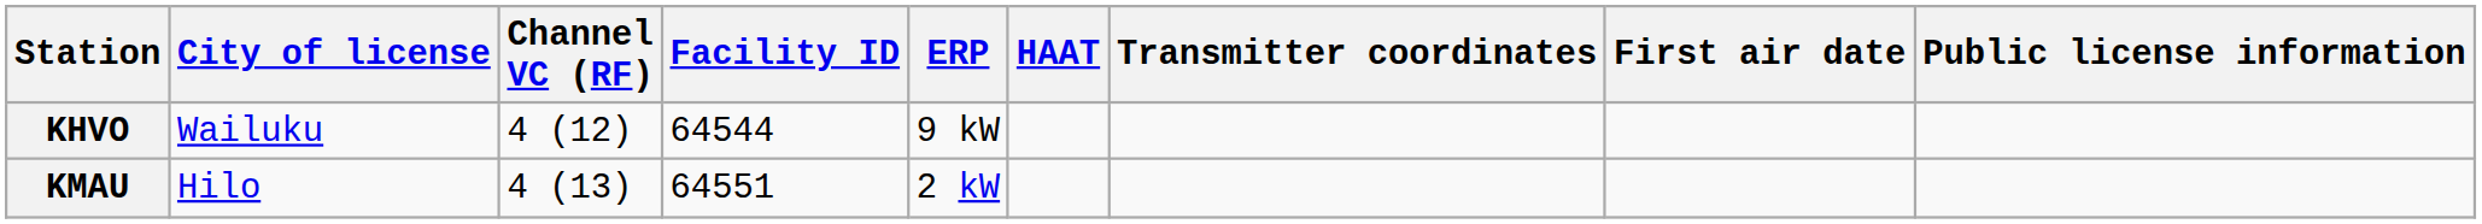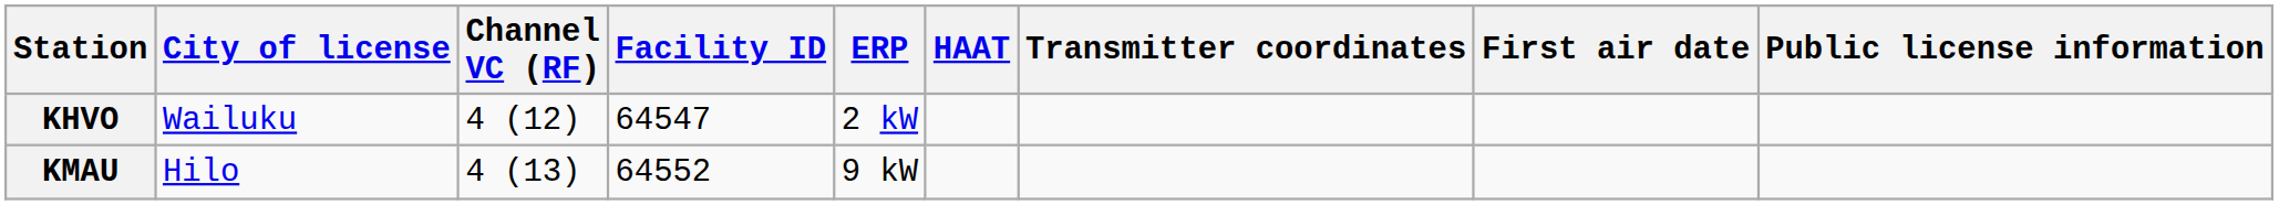KHVO | Facility ID: 64544 -> 64547
KHVO | ERP: 9 kW -> 2 kW
KMAU | Facility ID: 64551 -> 64552
KMAU | ERP: 2 kW -> 9 kW
